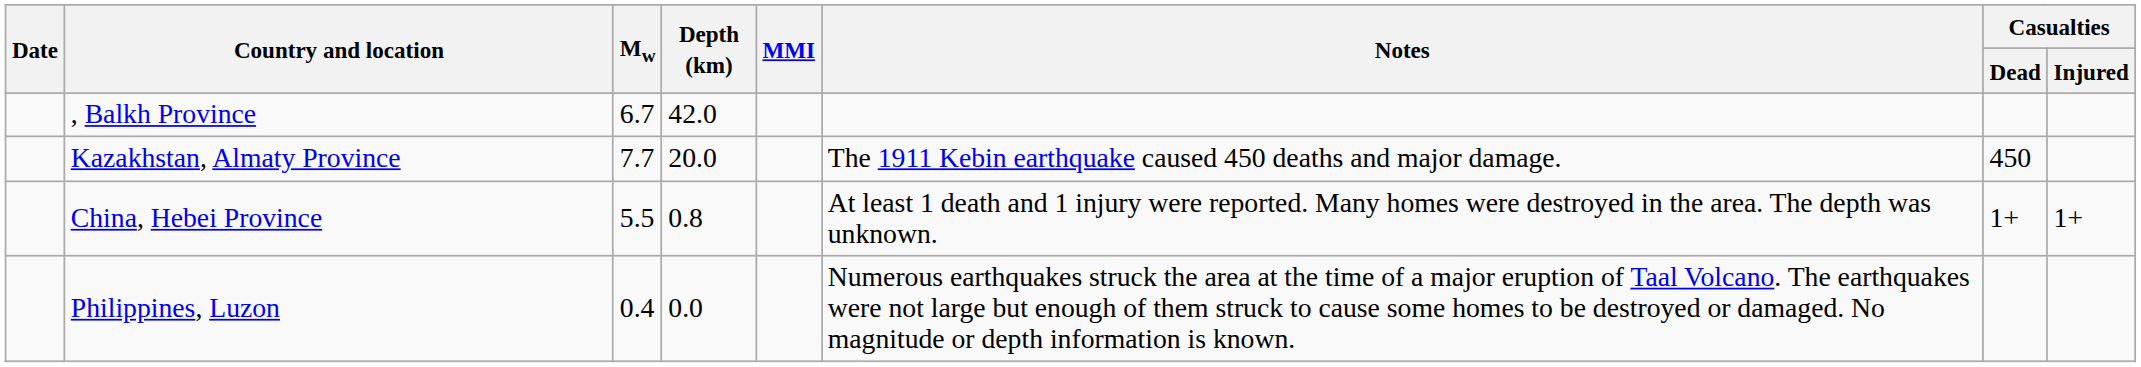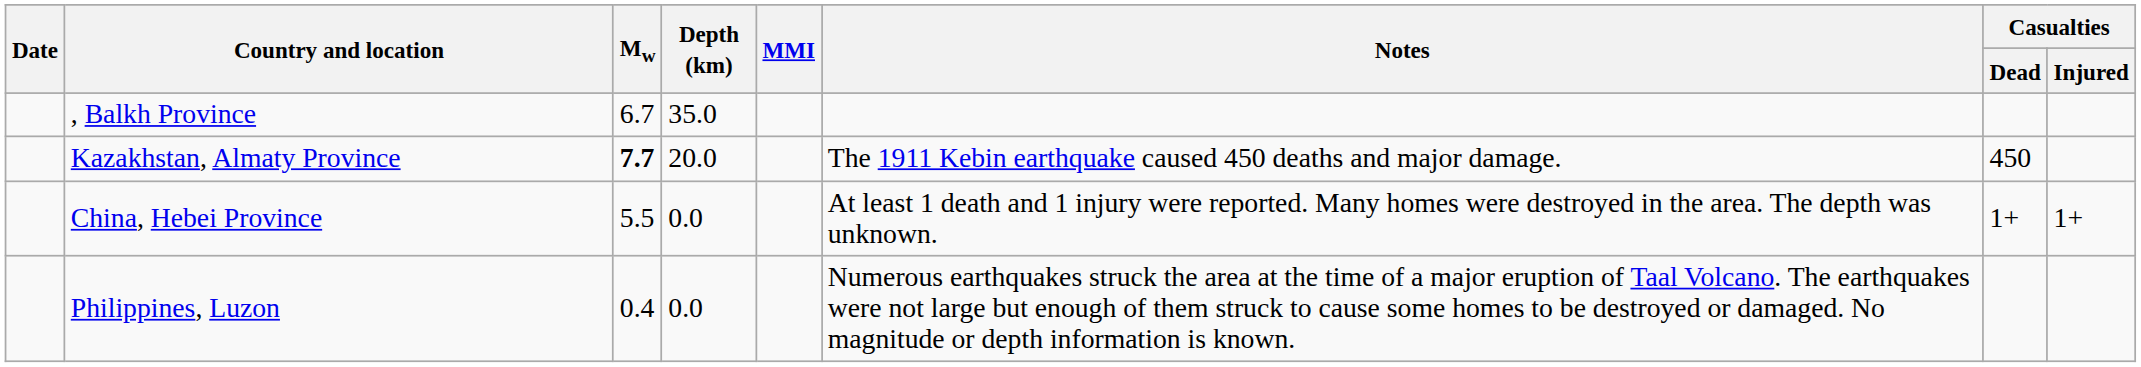, Balkh Province | Depth (km): 42.0 -> 35.0
Kazakhstan, Almaty Province | Mw: normal -> bold
China, Hebei Province | Depth (km): 0.8 -> 0.0
